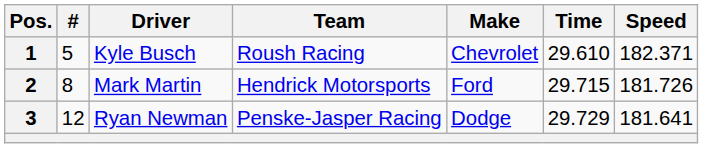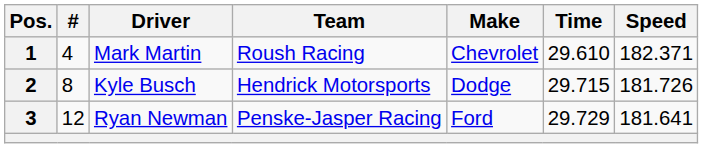1 | #: 5 -> 4
1 | Driver: Kyle Busch -> Mark Martin
2 | Driver: Mark Martin -> Kyle Busch
2 | Make: Ford -> Dodge
3 | Make: Dodge -> Ford
